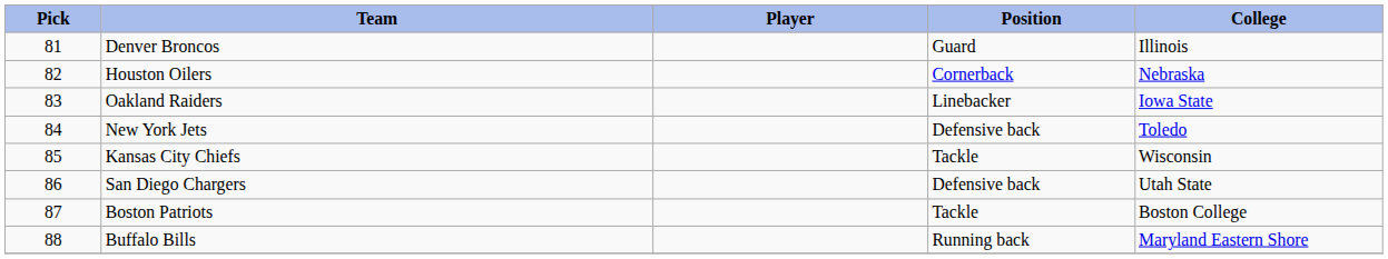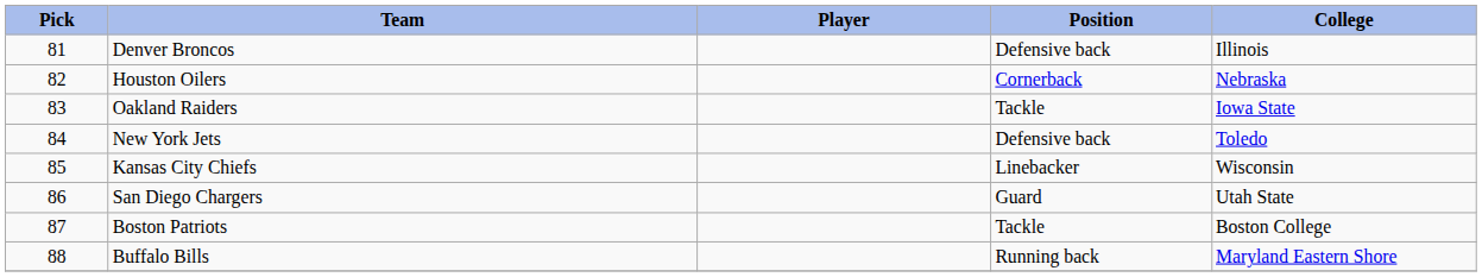Denver Broncos | Position: Guard -> Defensive back
Oakland Raiders | Position: Linebacker -> Tackle
Kansas City Chiefs | Position: Tackle -> Linebacker
San Diego Chargers | Position: Defensive back -> Guard
